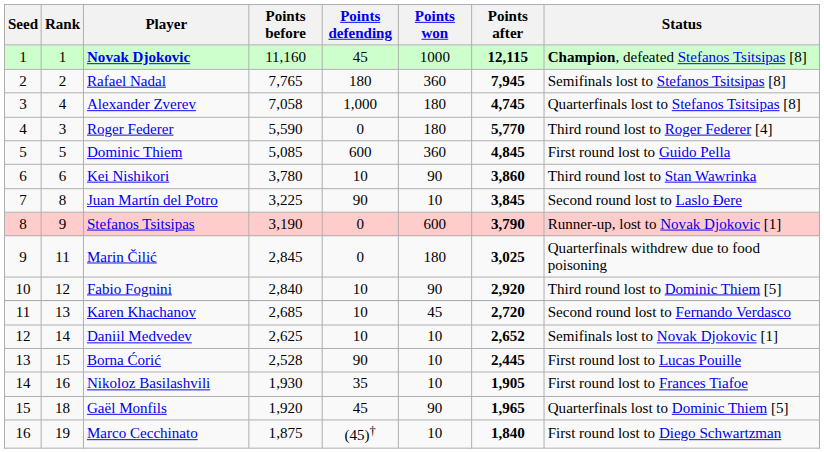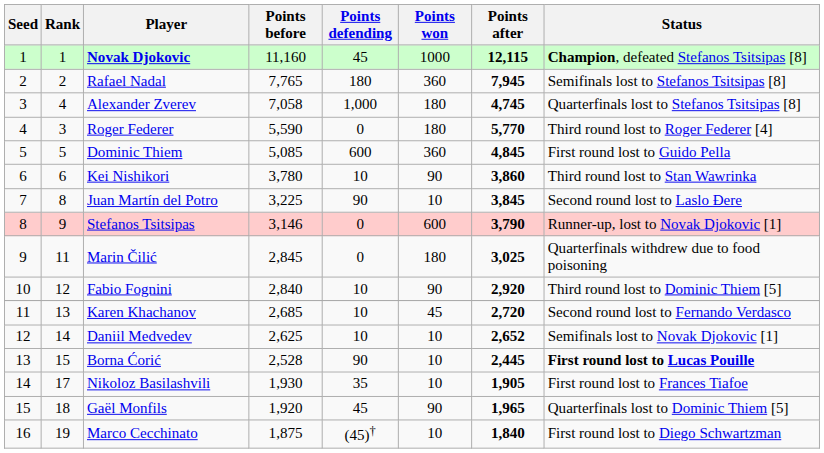Stefanos Tsitsipas | Points before: 3,190 -> 3,146
Borna Ćorić | Status: normal -> bold
Nikoloz Basilashvili | Rank: 16 -> 17
